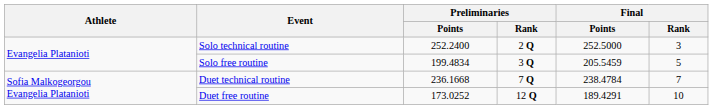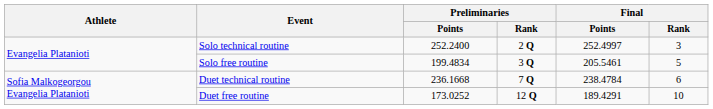Solo technical routine | Final / Points: 252.5000 -> 252.4997
Solo free routine | Final / Points: 205.5459 -> 205.5461
Duet technical routine | Final / Rank: 7 -> 6
